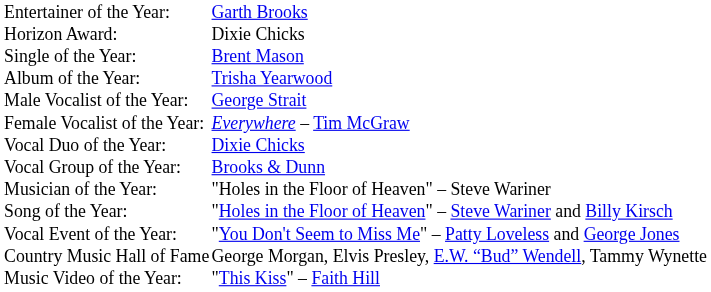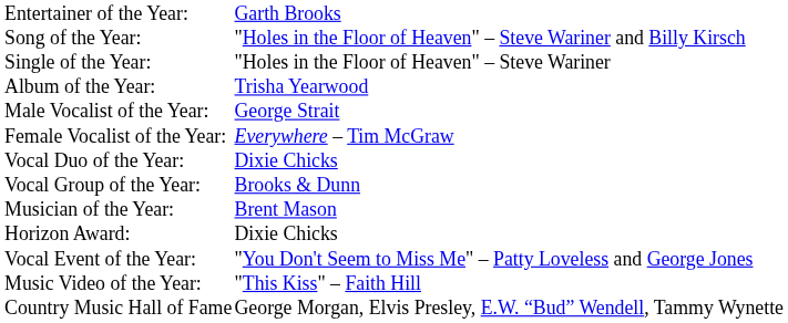rows swapped: Song of the Year: <-> Horizon Award:
Single of the Year: | column 2: Brent Mason -> "Holes in the Floor of Heaven" – Steve Wariner
Musician of the Year: | column 2: "Holes in the Floor of Heaven" – Steve Wariner -> Brent Mason
rows swapped: Music Video of the Year: <-> Country Music Hall of Fame
